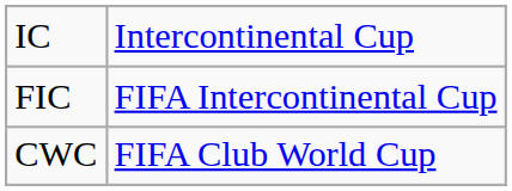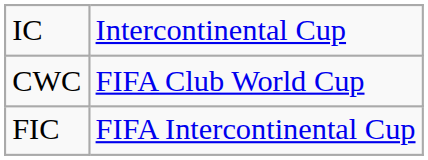rows swapped: CWC <-> FIC
